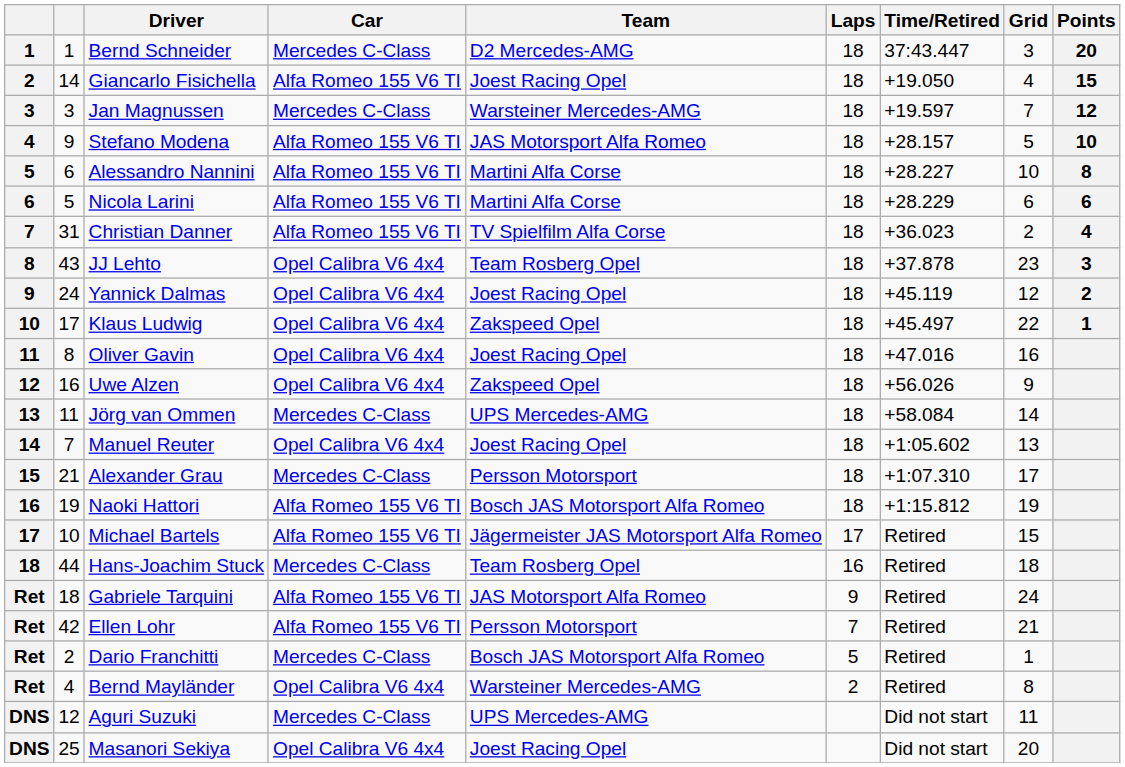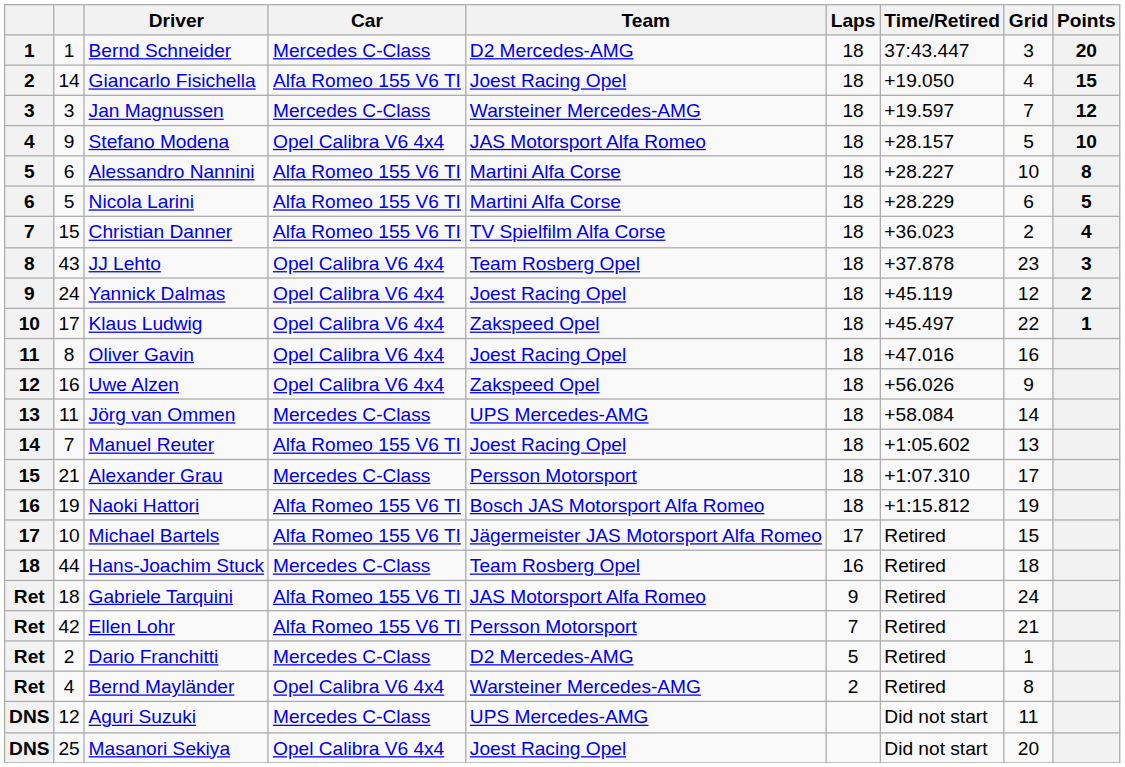Stefano Modena | Car: Alfa Romeo 155 V6 TI -> Opel Calibra V6 4x4
Nicola Larini | Points: 6 -> 5
Christian Danner | column 2: 31 -> 15
Manuel Reuter | Car: Opel Calibra V6 4x4 -> Alfa Romeo 155 V6 TI
Dario Franchitti | Team: Bosch JAS Motorsport Alfa Romeo -> D2 Mercedes-AMG
